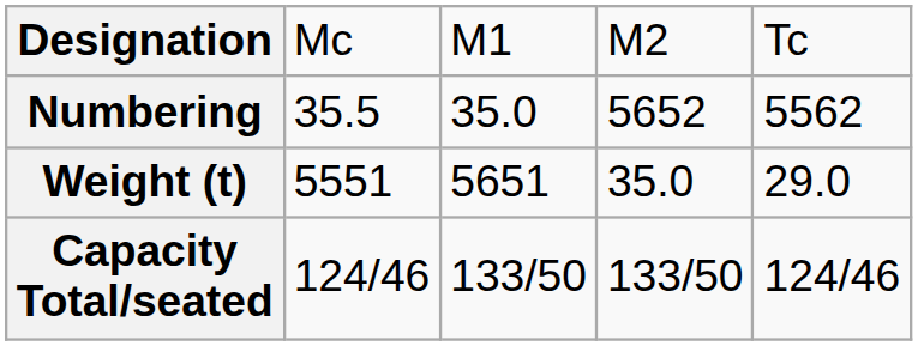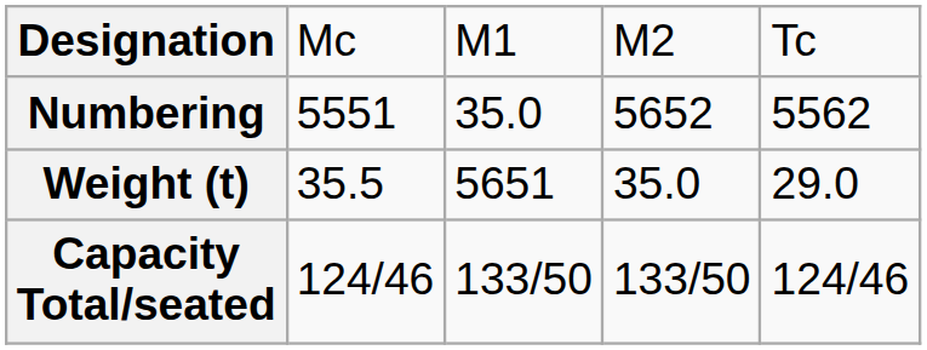Numbering | column 2: 35.5 -> 5551
Weight (t) | column 2: 5551 -> 35.5
